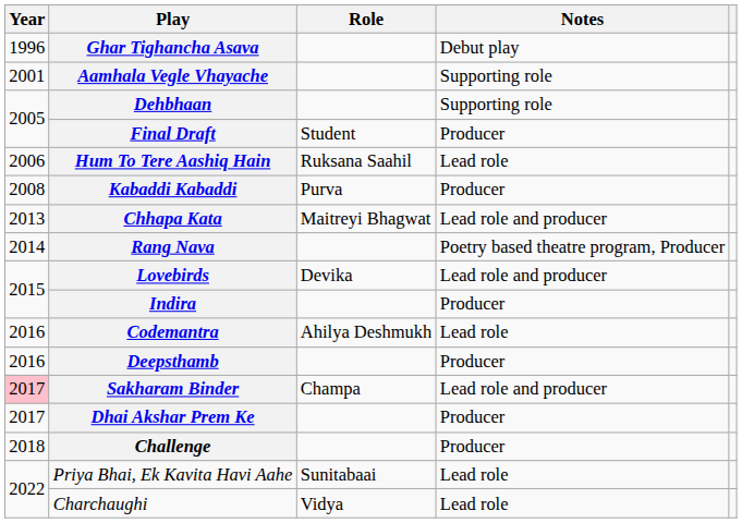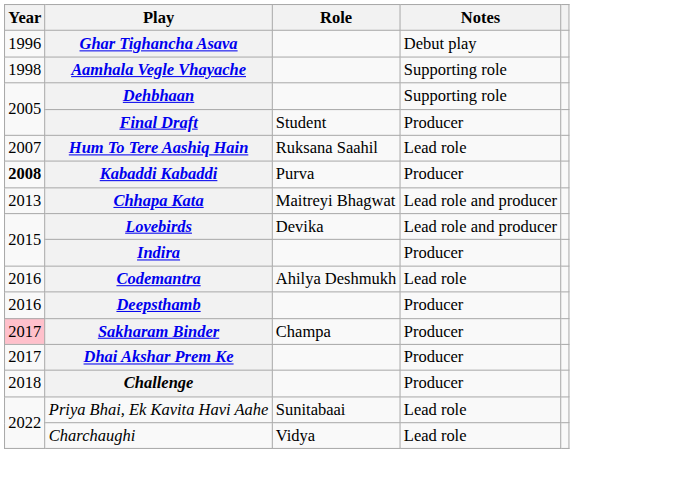Aamhala Vegle Vhayache | Year: 2001 -> 1998
Hum To Tere Aashiq Hain | Year: 2006 -> 2007
Kabaddi Kabaddi | Year: normal -> bold
- row: 2014 | Rang Nava | Poetry based theatre program, Producer
Sakharam Binder | Notes: Lead role and producer -> Producer
